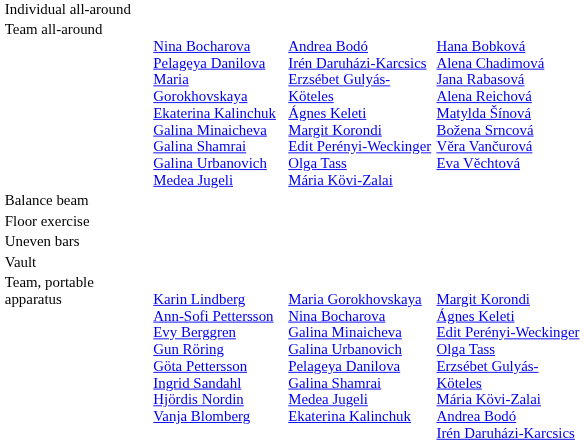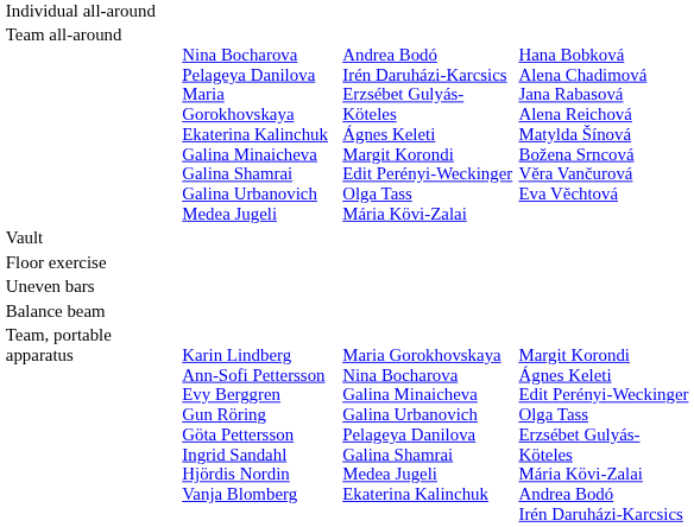rows swapped: Balance beam <-> Vault
